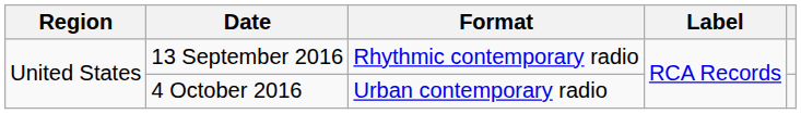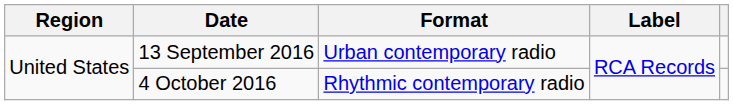13 September 2016 | Format: Rhythmic contemporary radio -> Urban contemporary radio
4 October 2016 | Format: Urban contemporary radio -> Rhythmic contemporary radio
